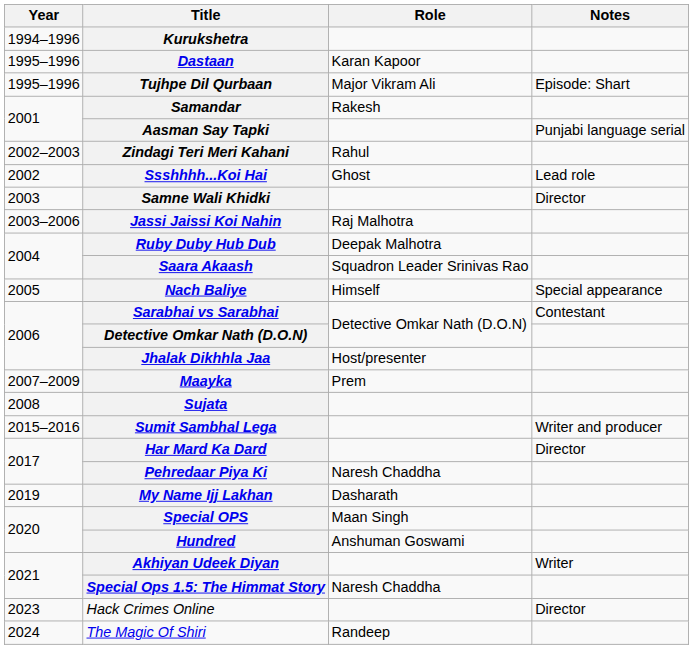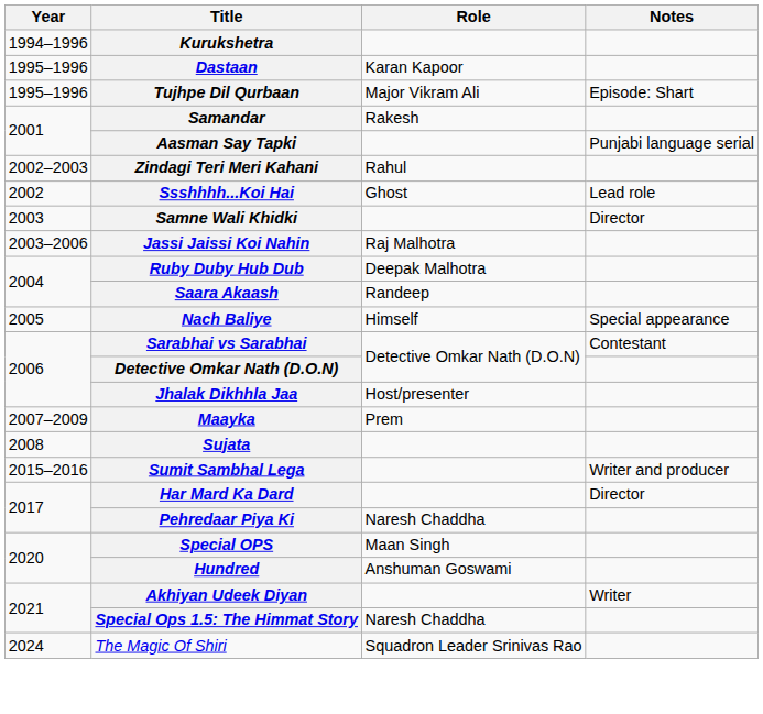Saara Akaash | Role: Squadron Leader Srinivas Rao -> Randeep
- row: 2019 | My Name Ijj Lakhan | Dasharath
- row: 2023 | Hack Crimes Online | Director
The Magic Of Shiri | Role: Randeep -> Squadron Leader Srinivas Rao
